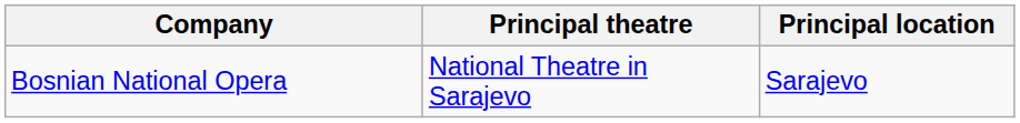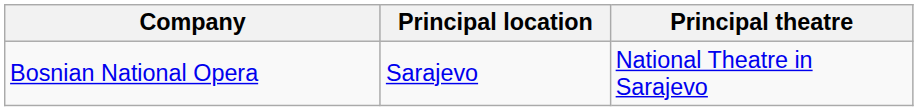columns swapped: Principal theatre <-> Principal location
